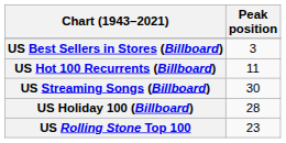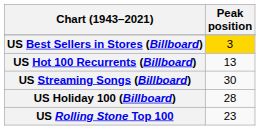US Best Sellers in Stores (Billboard) | Peak position: no background -> gold background
US Hot 100 Recurrents (Billboard) | Peak position: 11 -> 13
